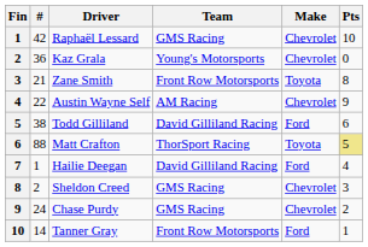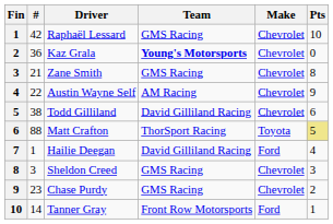Kaz Grala | Team: normal -> bold
Zane Smith | Team: Front Row Motorsports -> GMS Racing
Zane Smith | Make: Toyota -> Chevrolet
Todd Gilliland | Make: Ford -> Chevrolet
Sheldon Creed | #: 2 -> 3
Chase Purdy | #: 24 -> 23
